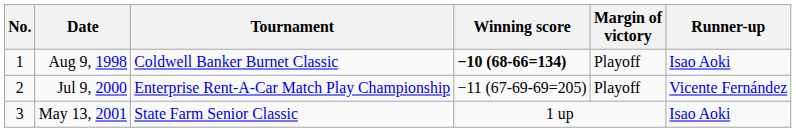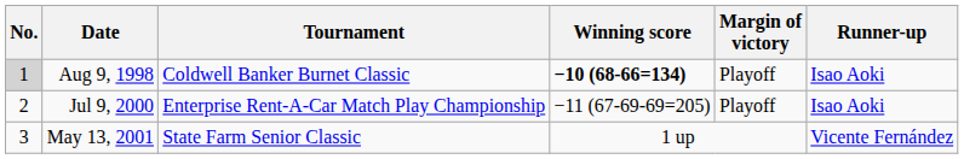Aug 9, 1998 | No.: no background -> lightgrey background
Jul 9, 2000 | Runner-up: Vicente Fernández -> Isao Aoki
May 13, 2001 | Runner-up: Isao Aoki -> Vicente Fernández
